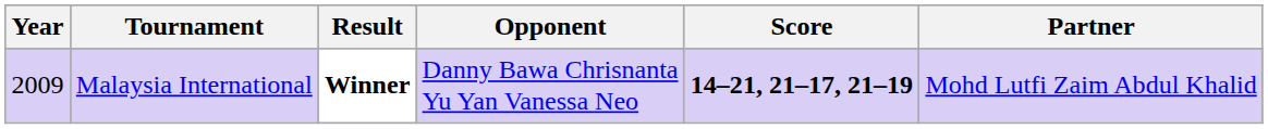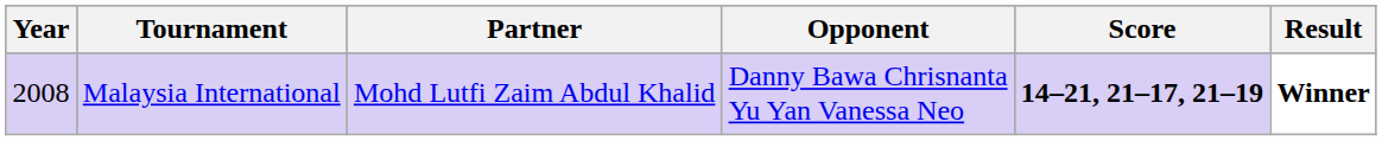columns swapped: Partner <-> Result
Malaysia International | Year: 2009 -> 2008
